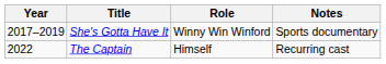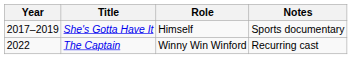She's Gotta Have It | Role: Winny Win Winford -> Himself
The Captain | Role: Himself -> Winny Win Winford
